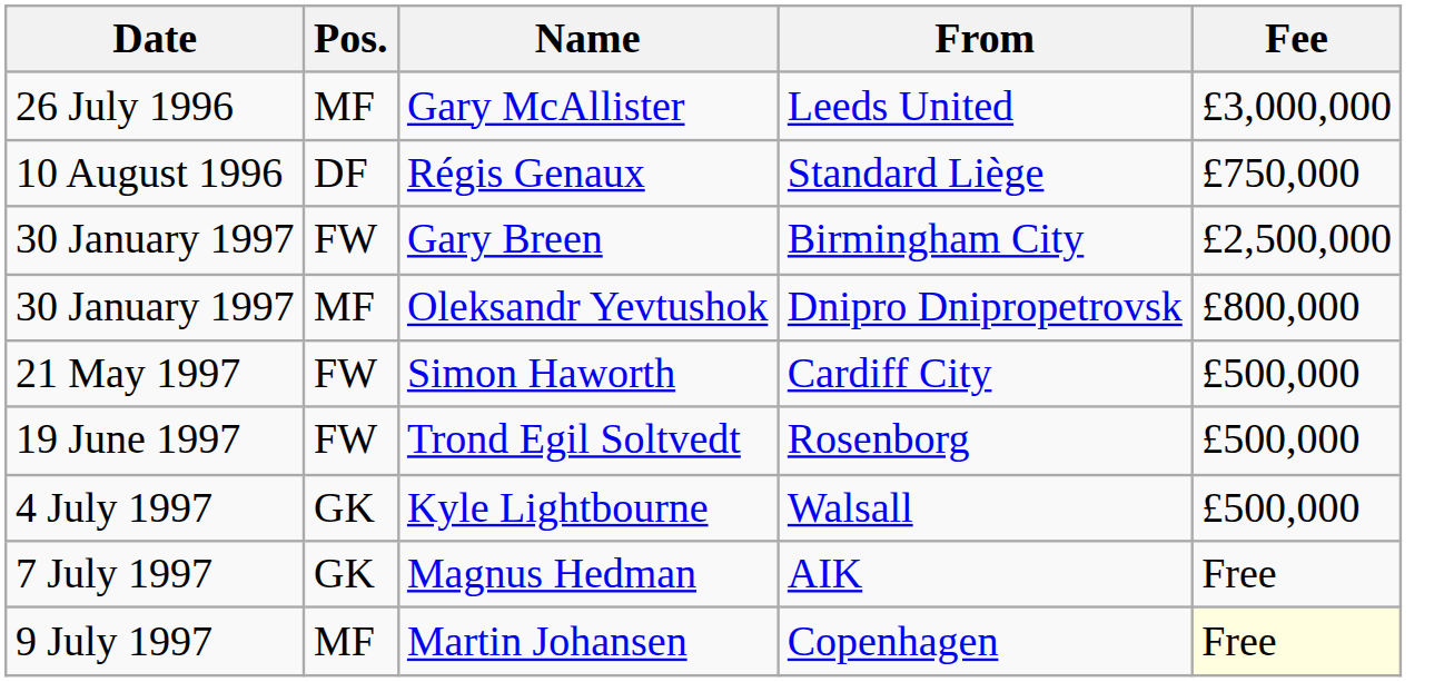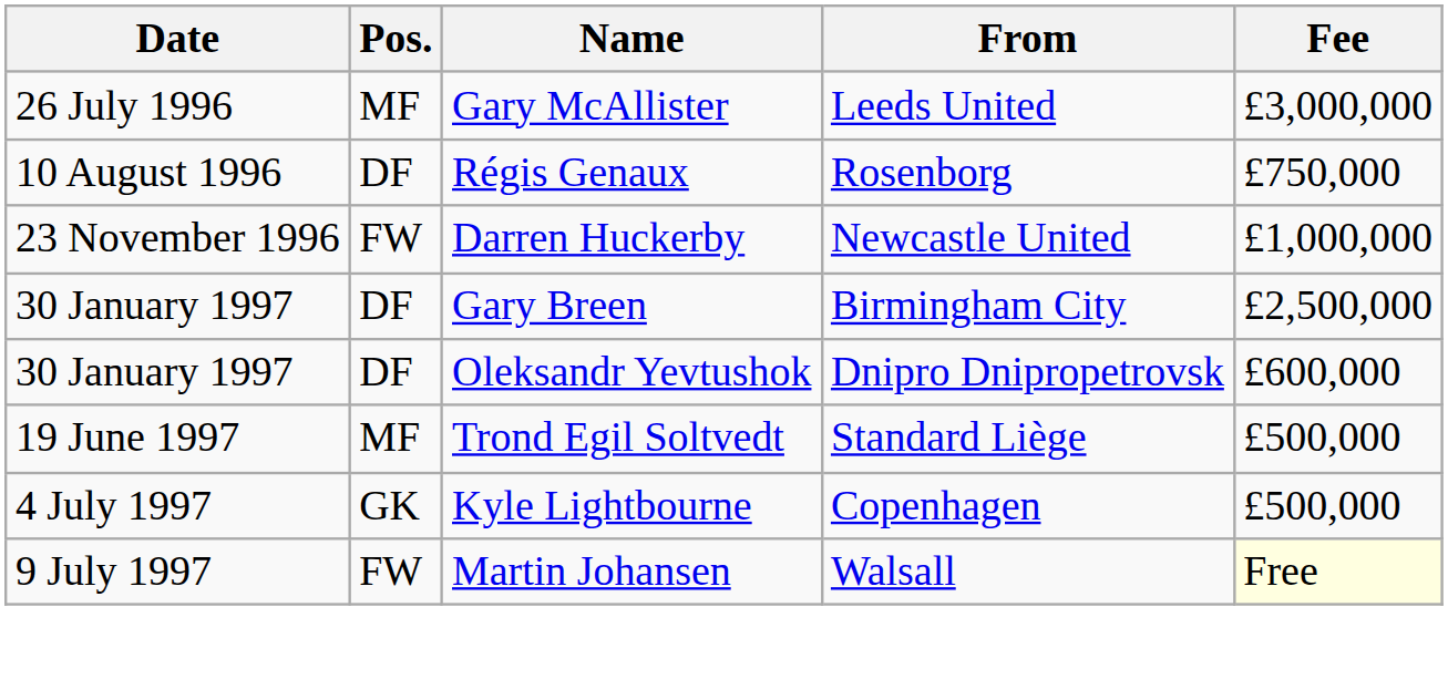Régis Genaux | From: Standard Liège -> Rosenborg
+ row: 23 November 1996 | FW | Darren Huckerby | Newcastle United | £1,000,000
Gary Breen | Pos.: FW -> DF
Oleksandr Yevtushok | Pos.: MF -> DF
Oleksandr Yevtushok | Fee: £800,000 -> £600,000
- row: 21 May 1997 | FW | Simon Haworth | Cardiff City | £500,000
Trond Egil Soltvedt | Pos.: FW -> MF
Trond Egil Soltvedt | From: Rosenborg -> Standard Liège
Kyle Lightbourne | From: Walsall -> Copenhagen
- row: 7 July 1997 | GK | Magnus Hedman | AIK | Free
Martin Johansen | Pos.: MF -> FW
Martin Johansen | From: Copenhagen -> Walsall
